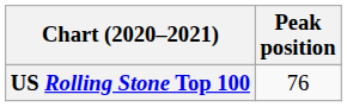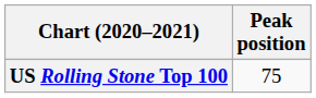US Rolling Stone Top 100 | Peak position: 76 -> 75
